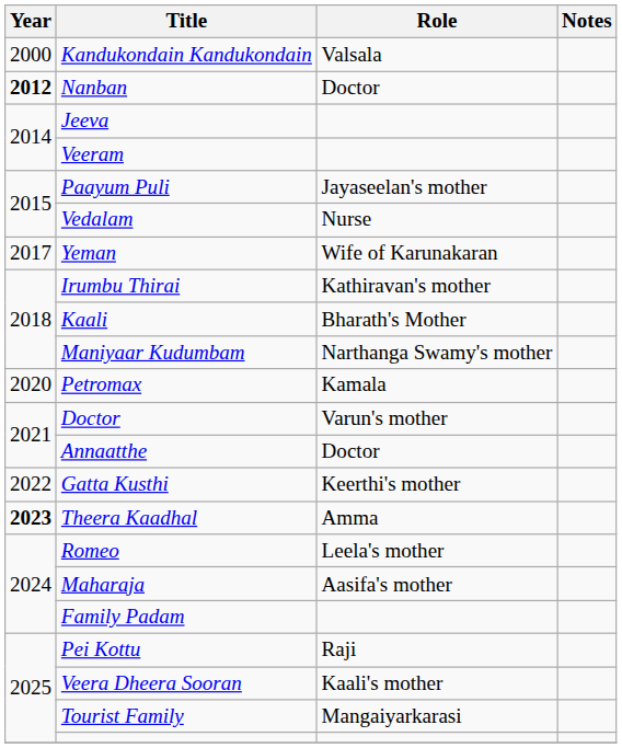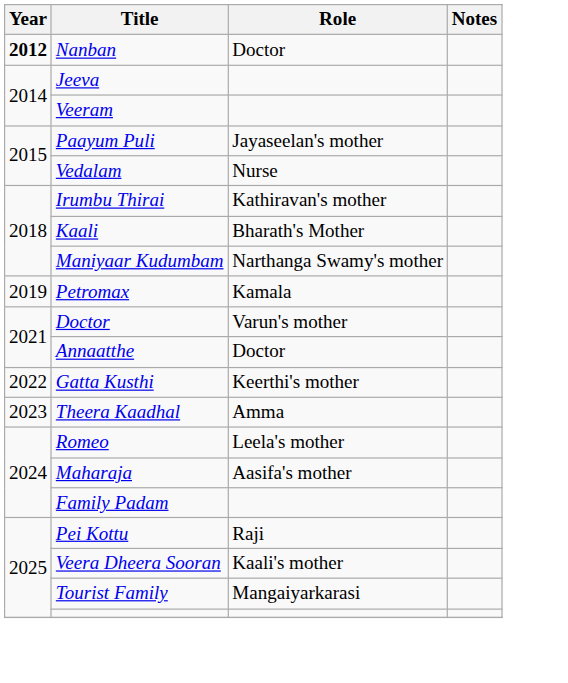- row: 2000 | Kandukondain Kandukondain | Valsala
- row: 2017 | Yeman | Wife of Karunakaran
Petromax | Year: 2020 -> 2019
Theera Kaadhal | Year: bold -> normal
